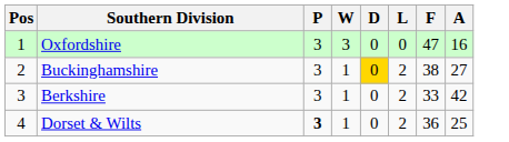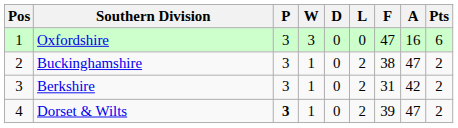+ column: Pts | 6 | 2 | 2 | 2
Buckinghamshire | D: gold background -> no background
Buckinghamshire | A: 27 -> 47
Berkshire | F: 33 -> 31
Dorset & Wilts | F: 36 -> 39
Dorset & Wilts | A: 25 -> 47
